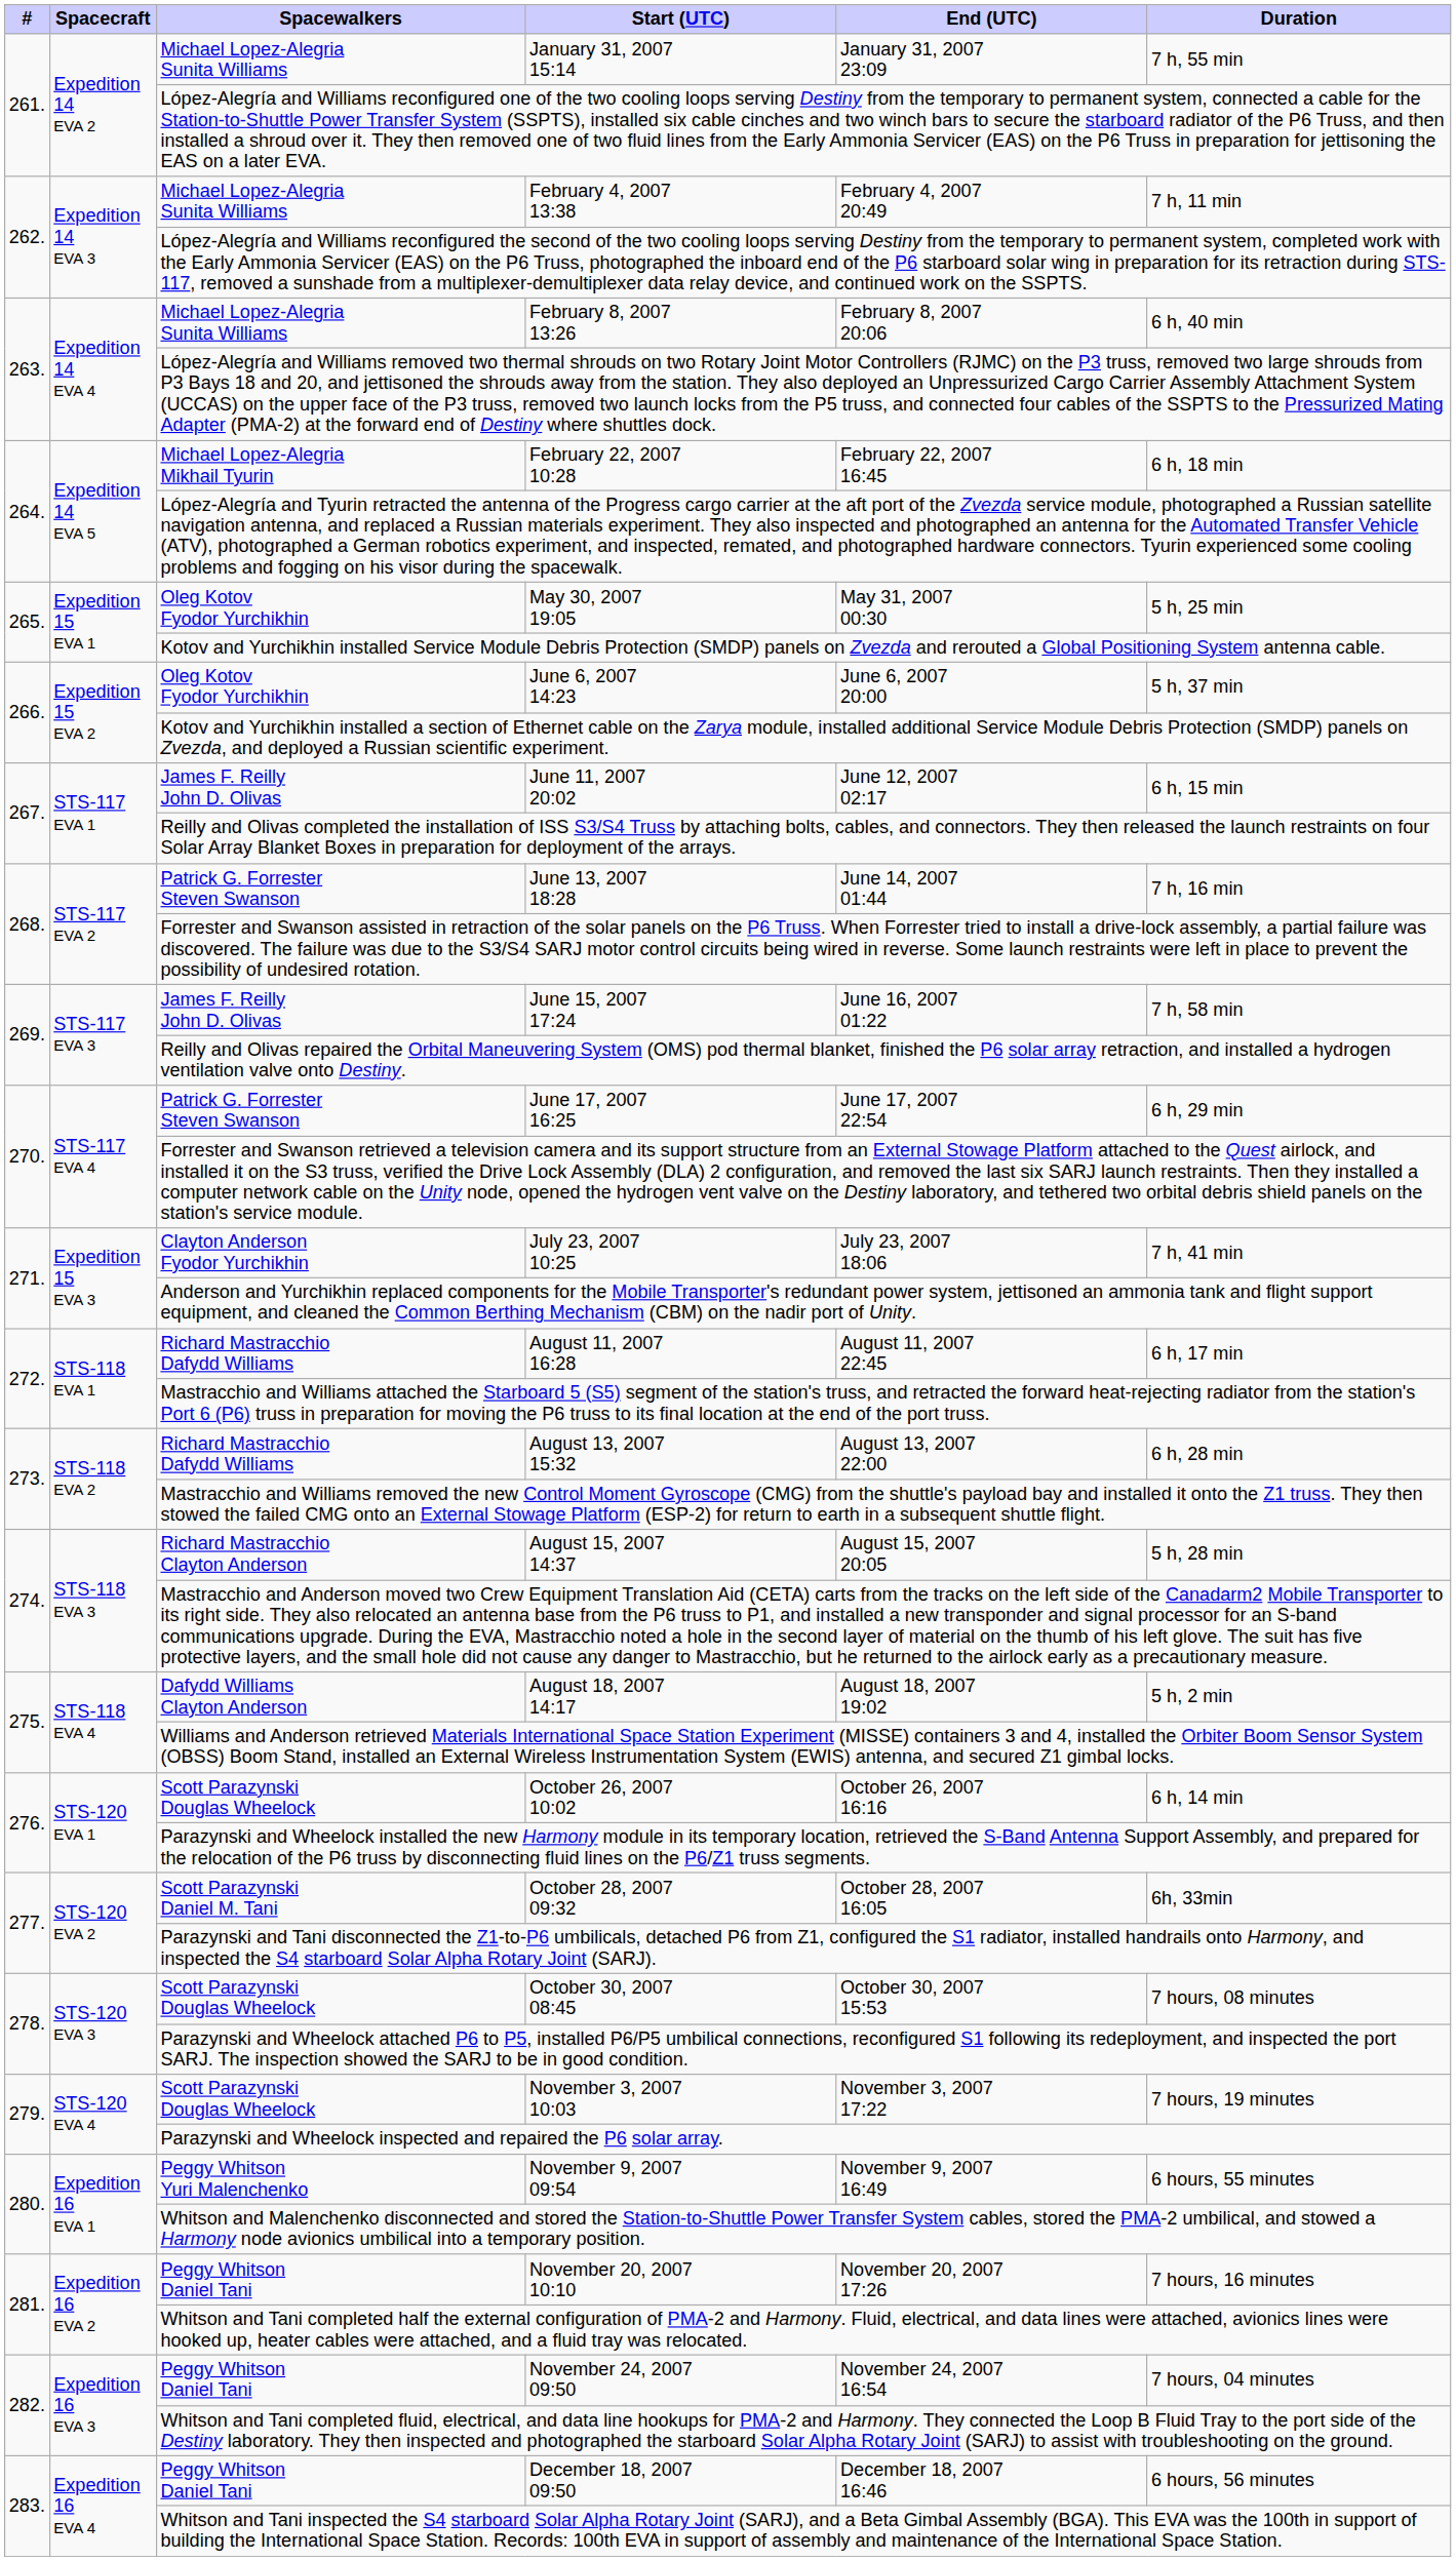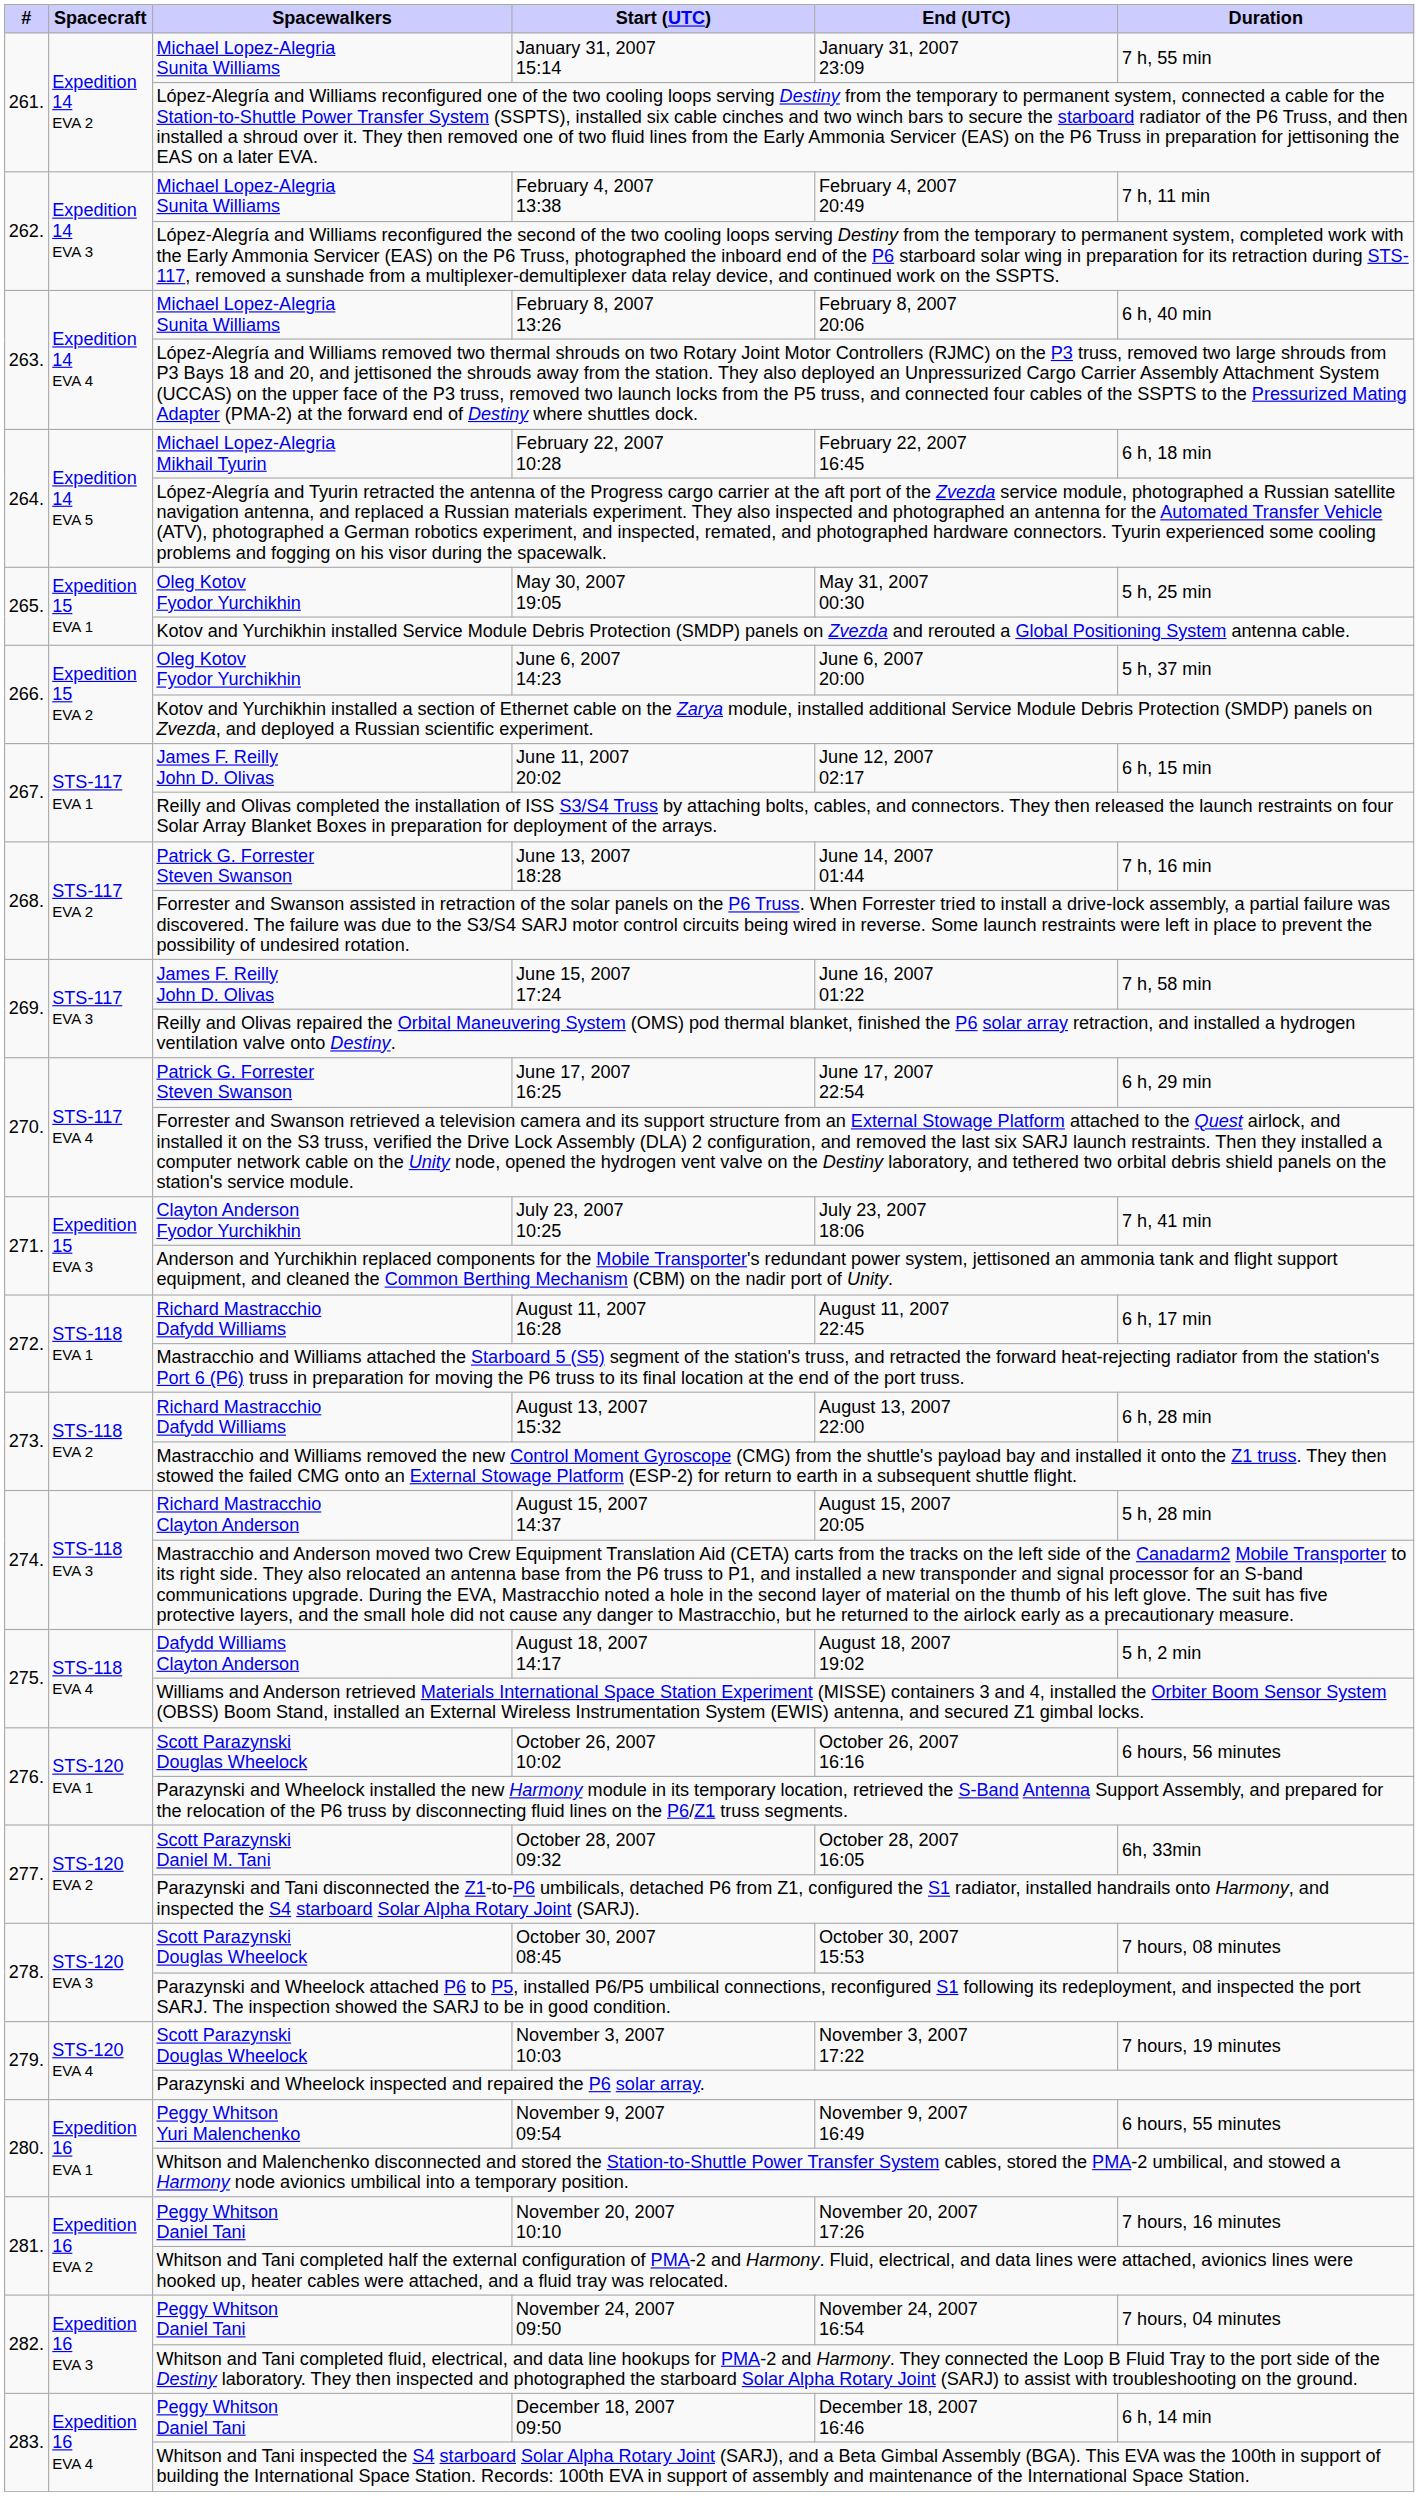October 26, 2007 10:02 | Duration: 6 h, 14 min -> 6 hours, 56 minutes
December 18, 2007 09:50 | Duration: 6 hours, 56 minutes -> 6 h, 14 min
